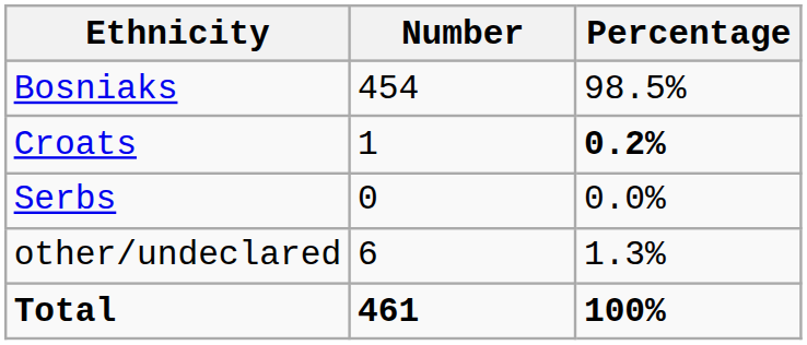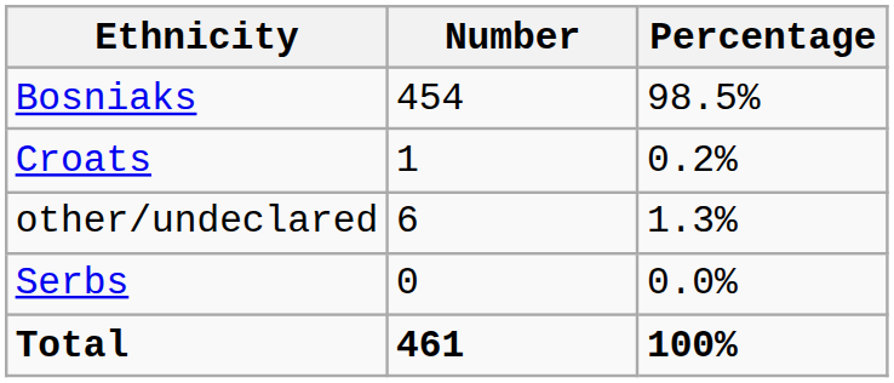Croats | Percentage: bold -> normal
rows swapped: Serbs <-> other/undeclared
